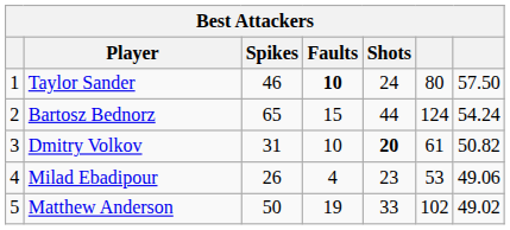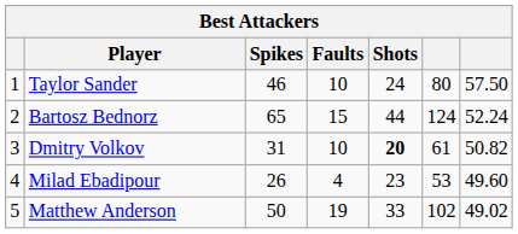Taylor Sander | Faults: bold -> normal
Bartosz Bednorz | column 7: 54.24 -> 52.24
Milad Ebadipour | column 7: 49.06 -> 49.60
